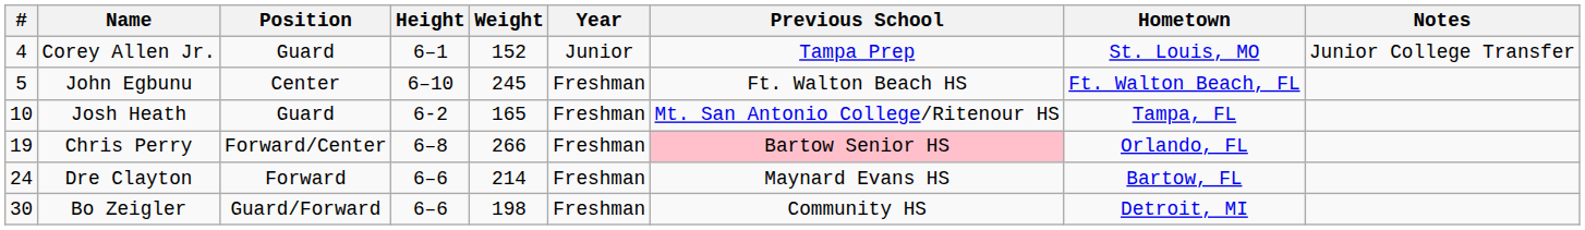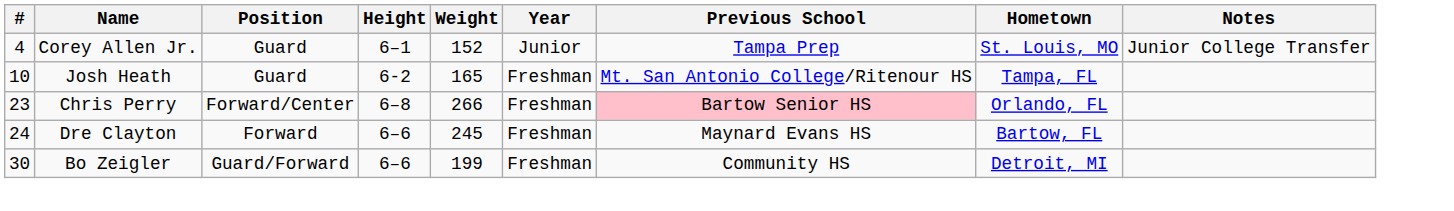- row: 5 | John Egbunu | Center | 6–10 | 245 | Freshman | Ft. Walton Beach HS | Ft. Walton Beach, FL
Chris Perry | #: 19 -> 23
Dre Clayton | Weight: 214 -> 245
Bo Zeigler | Weight: 198 -> 199
